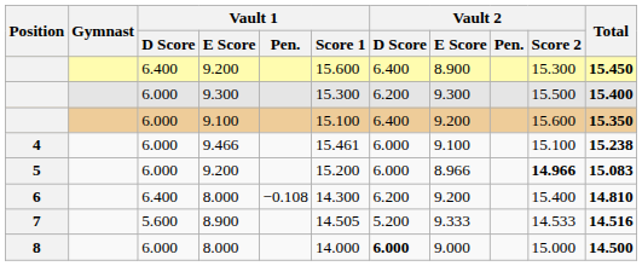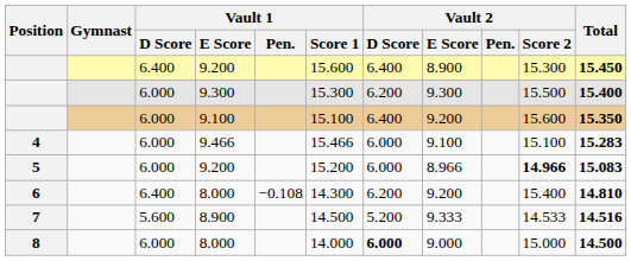4 | Vault 1 / Score 1: 15.461 -> 15.466
4 | Total: 15.238 -> 15.283
7 | Vault 1 / Score 1: 14.505 -> 14.500
